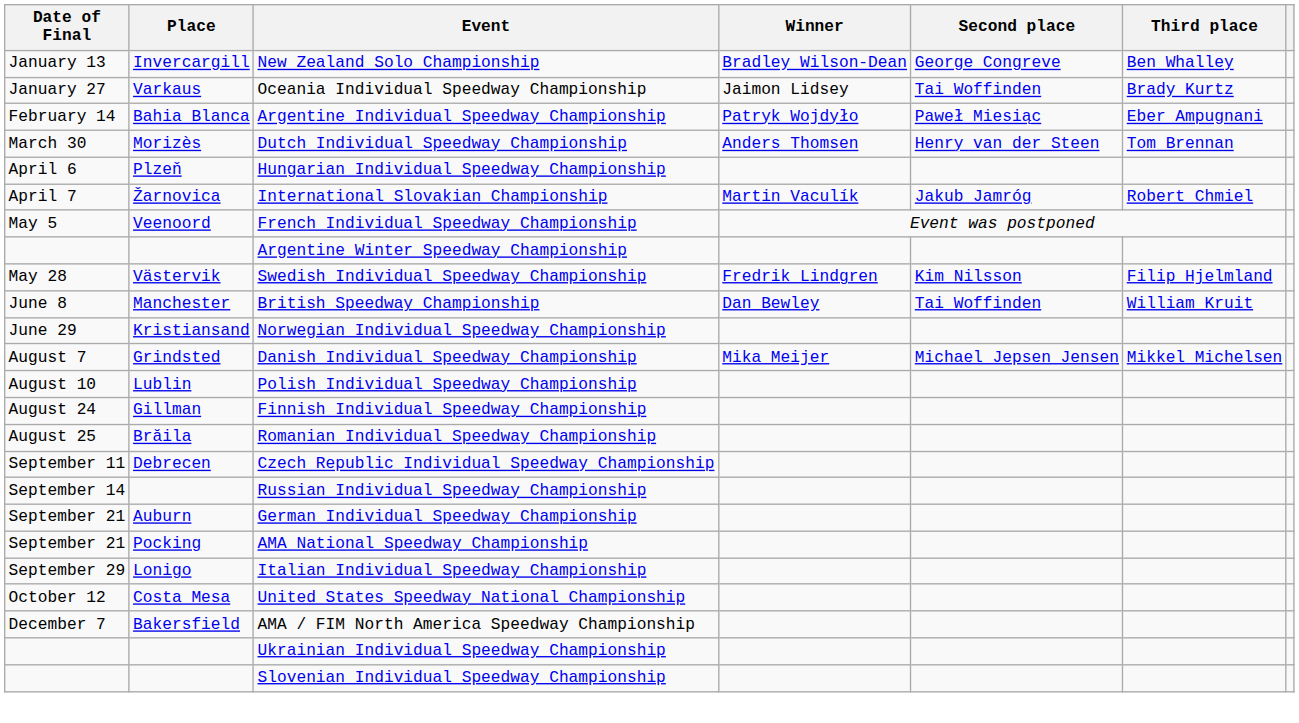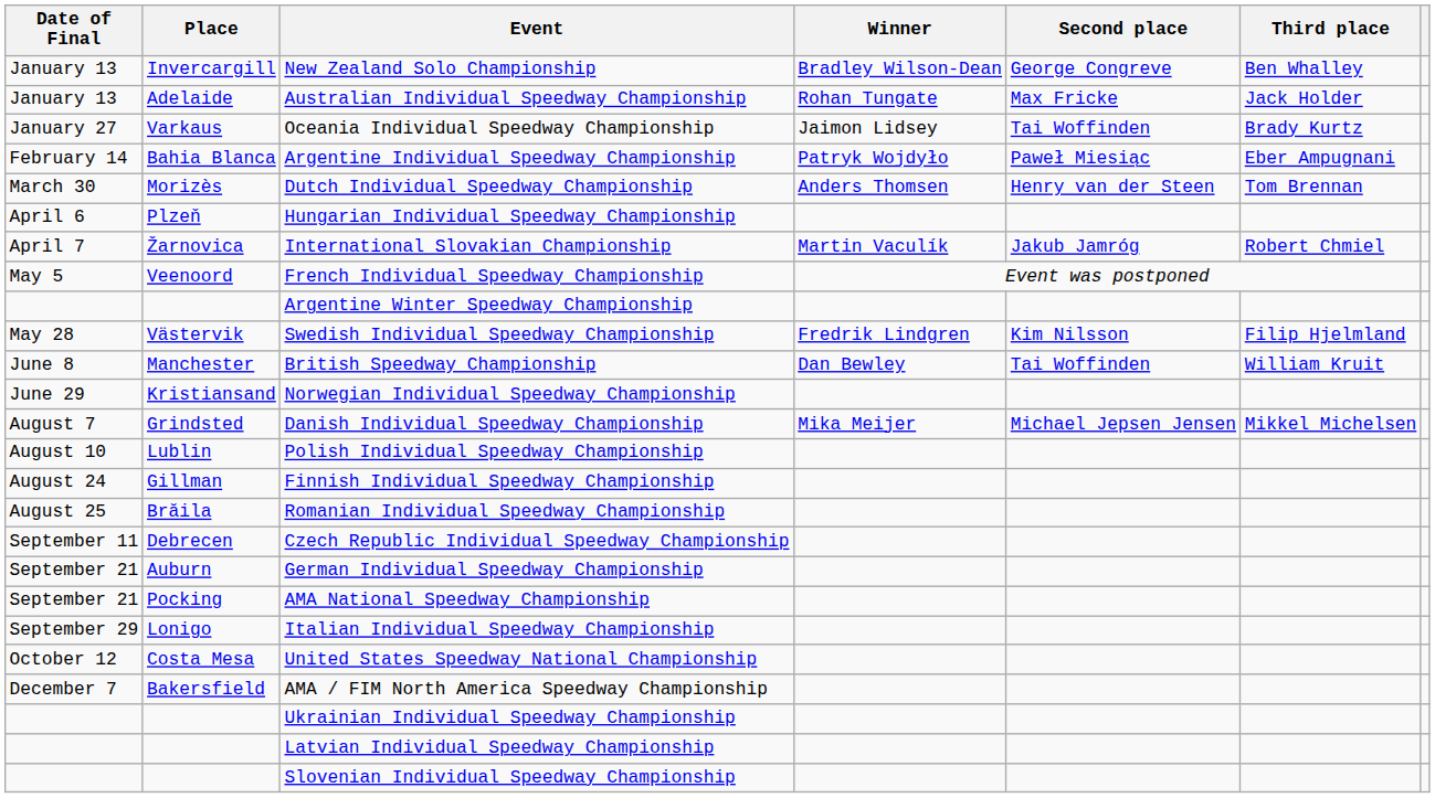+ row: January 13 | Adelaide | Australian Individual Speedway Championship | Rohan Tungate | Max Fricke | Jack Holder
- row: September 14 | Russian Individual Speedway Championship
+ row: Latvian Individual Speedway Championship
